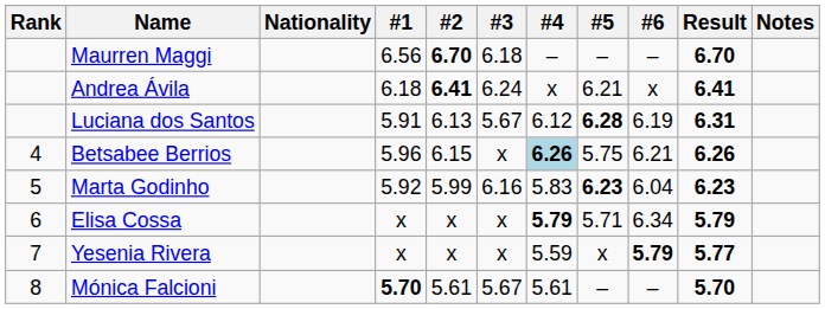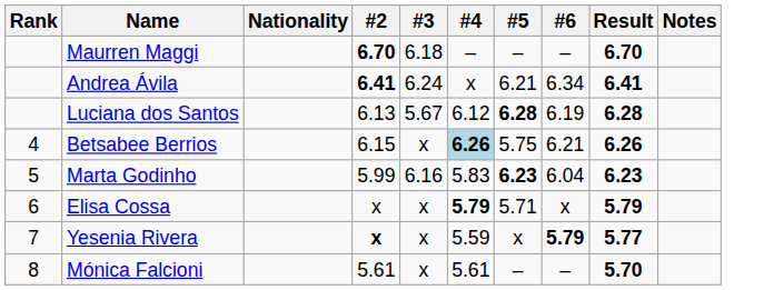- column: #1 | 6.56 | 6.18 | 5.91 | 5.96 | 5.92 | x | x | 5.70
Andrea Ávila | #6: x -> 6.34
Luciana dos Santos | Result: 6.31 -> 6.28
Elisa Cossa | #6: 6.34 -> x
Yesenia Rivera | #2: normal -> bold
Mónica Falcioni | #3: 5.67 -> x
